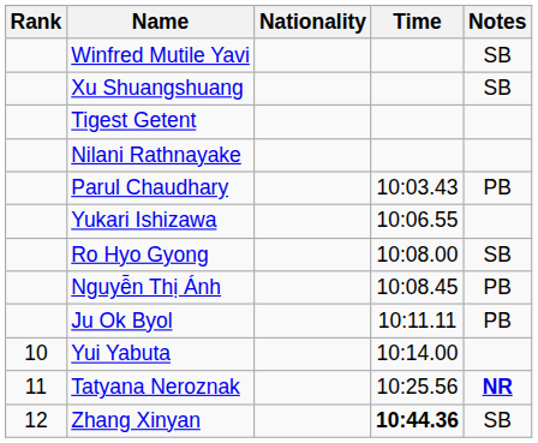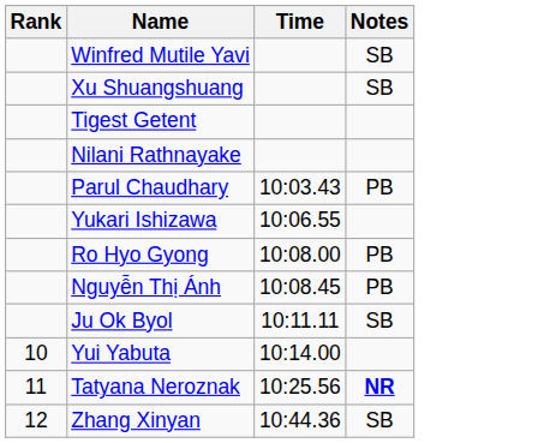- column: Nationality
Ro Hyo Gyong | Notes: SB -> PB
Ju Ok Byol | Notes: PB -> SB
Zhang Xinyan | Time: bold -> normal
